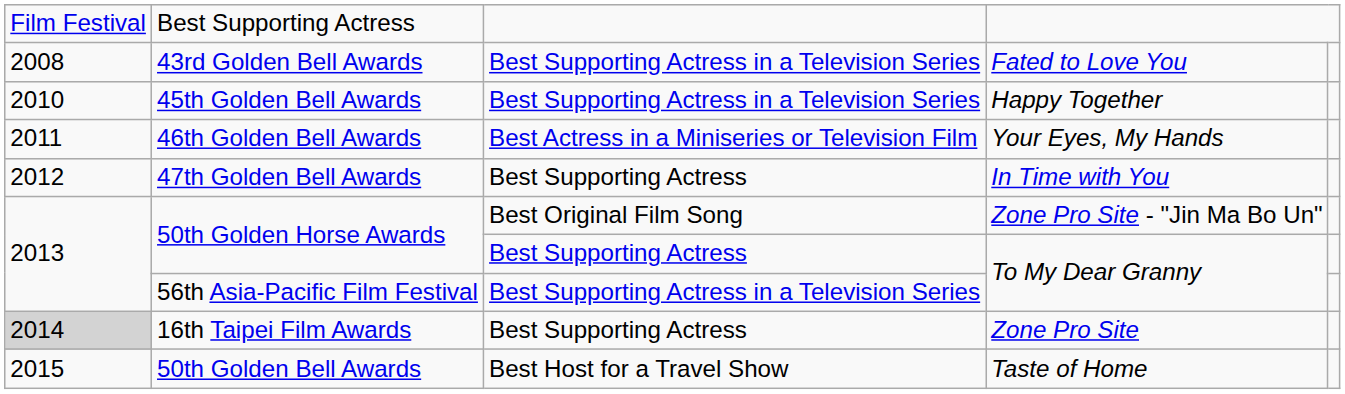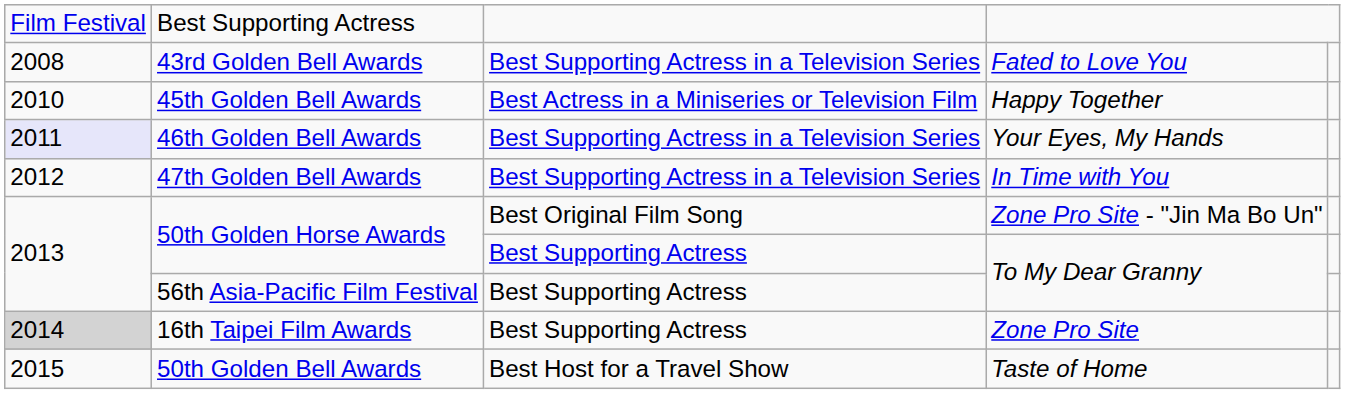45th Golden Bell Awards | column 3: Best Supporting Actress in a Television Series -> Best Actress in a Miniseries or Television Film
46th Golden Bell Awards | column 1: no background -> lavender background
46th Golden Bell Awards | column 3: Best Actress in a Miniseries or Television Film -> Best Supporting Actress in a Television Series
47th Golden Bell Awards | column 3: Best Supporting Actress -> Best Supporting Actress in a Television Series
56th Asia-Pacific Film Festival | column 3: Best Supporting Actress in a Television Series -> Best Supporting Actress
